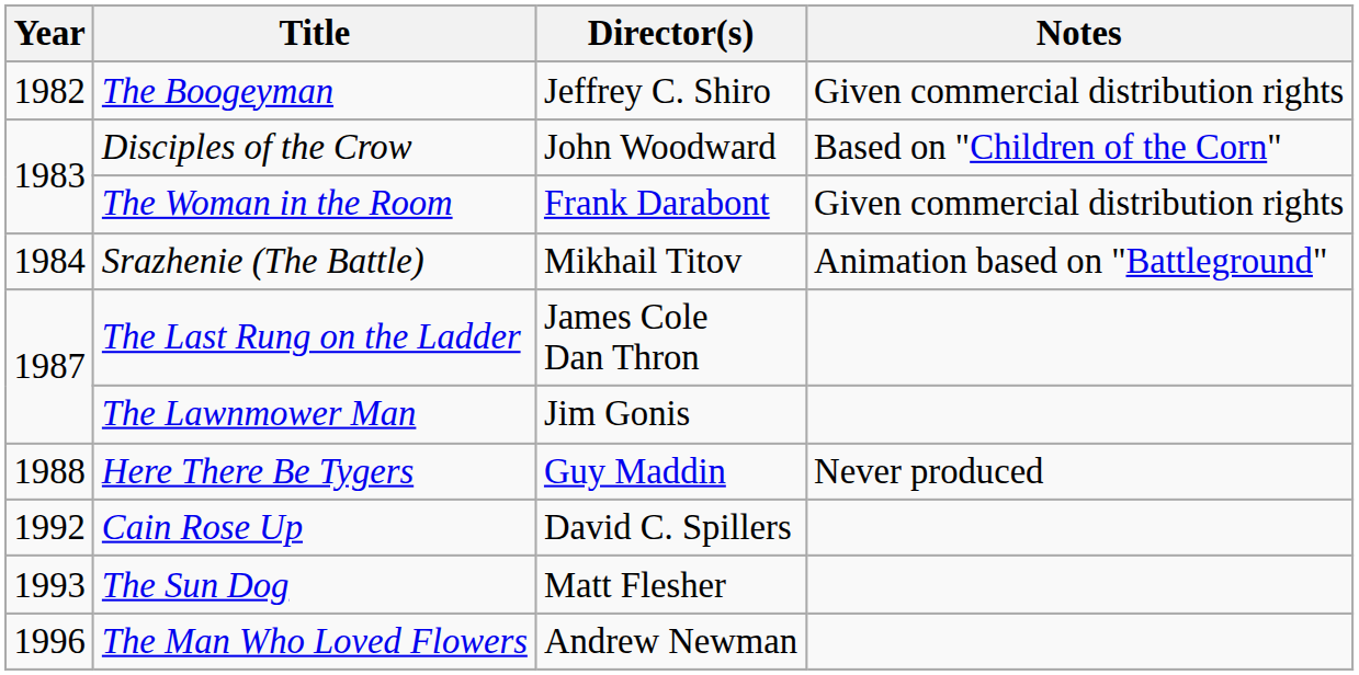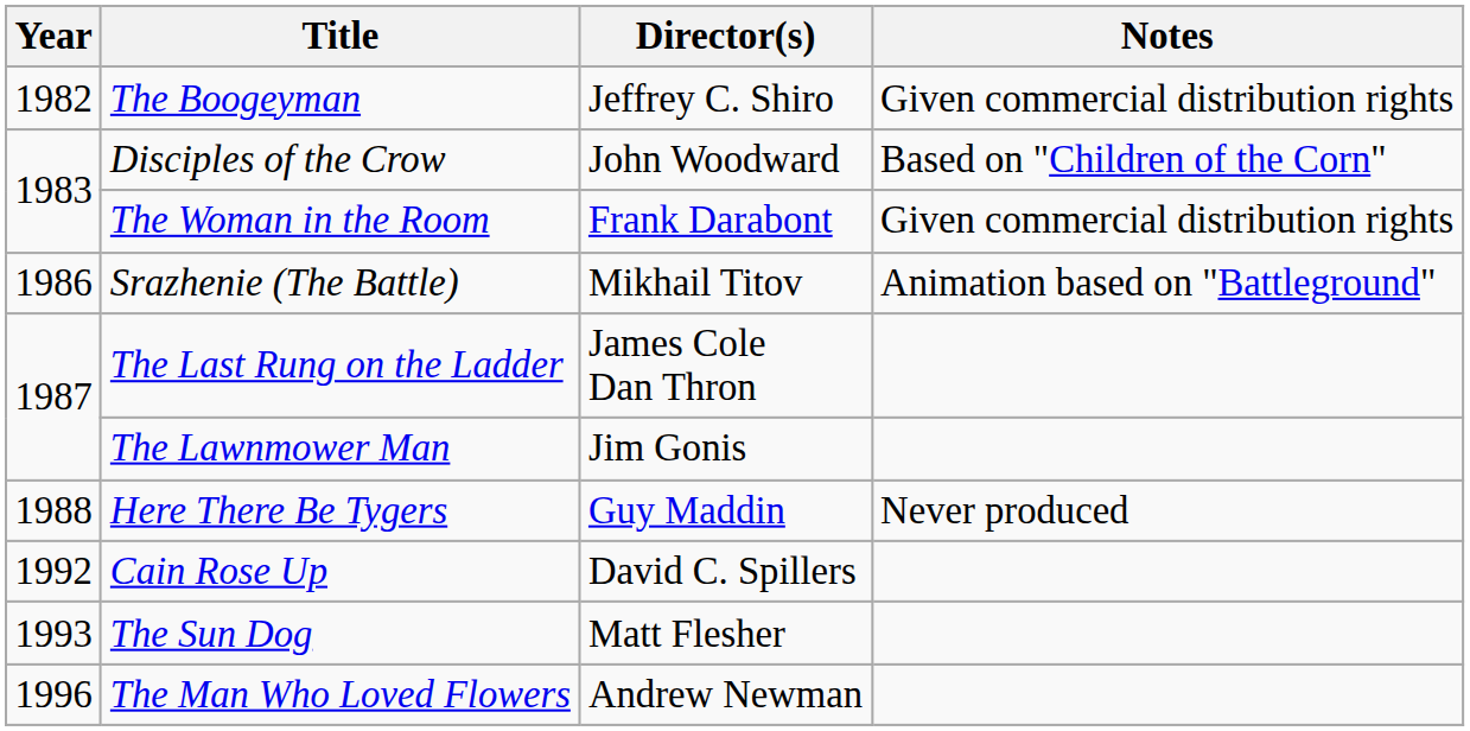Srazhenie (The Battle) | Year: 1984 -> 1986
